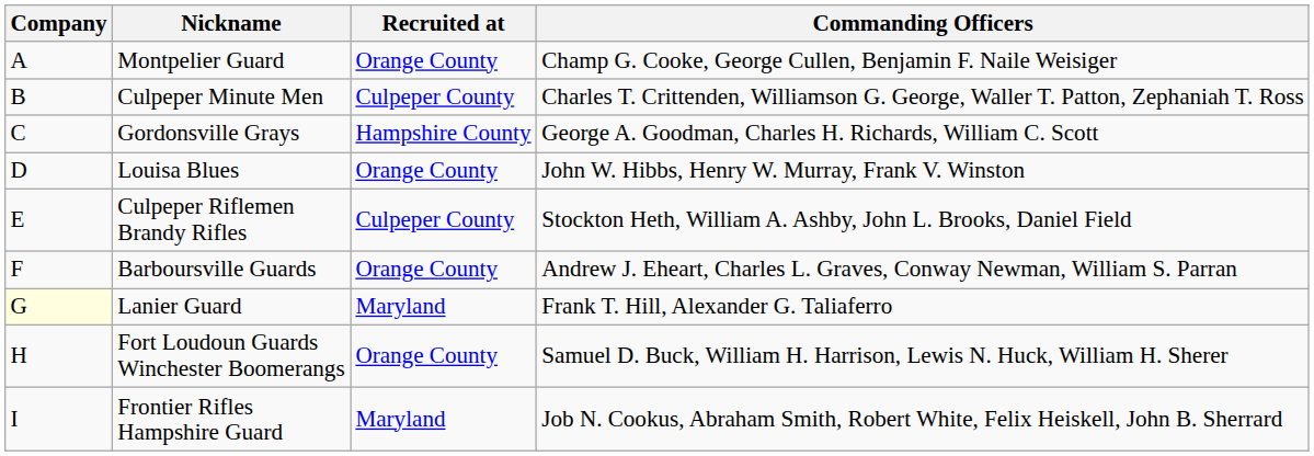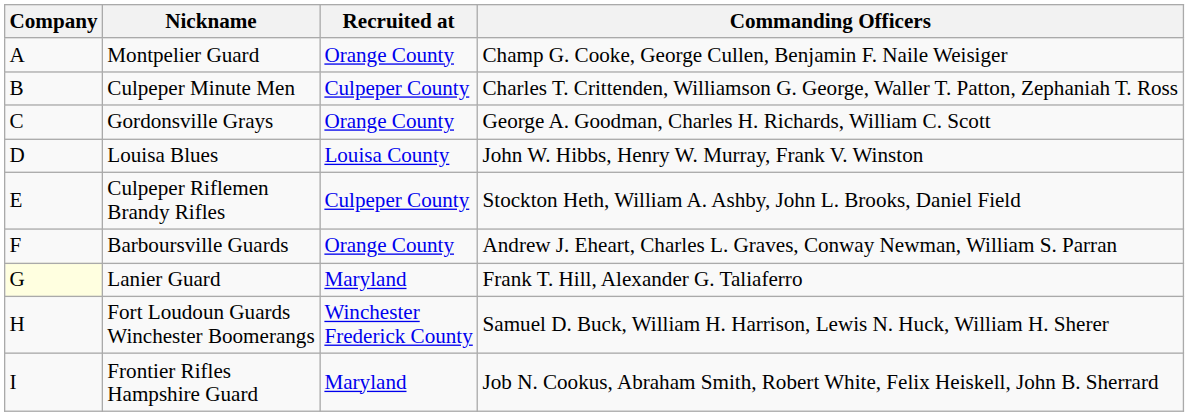Gordonsville Grays | Recruited at: Hampshire County -> Orange County
Louisa Blues | Recruited at: Orange County -> Louisa County
Fort Loudoun Guards Winchester Boomerangs | Recruited at: Orange County -> Winchester Frederick County
